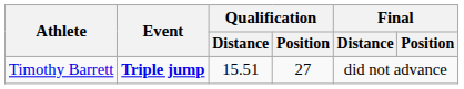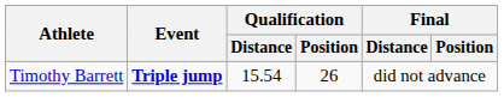Timothy Barrett | Qualification / Distance: 15.51 -> 15.54
Timothy Barrett | Qualification / Position: 27 -> 26
